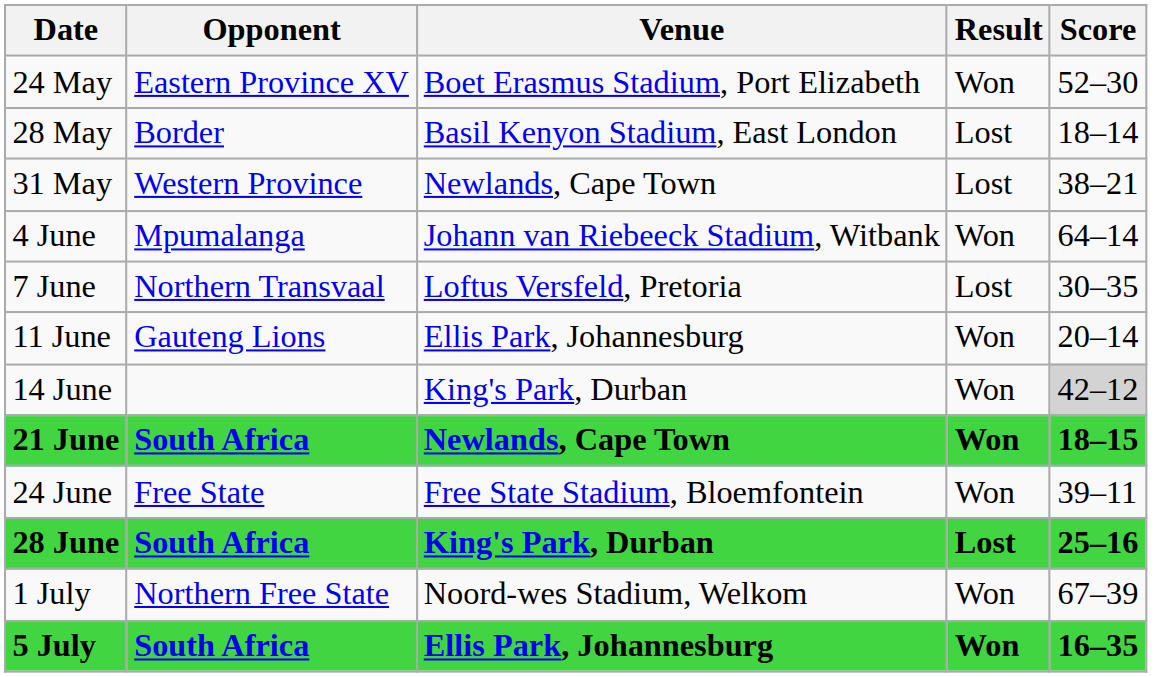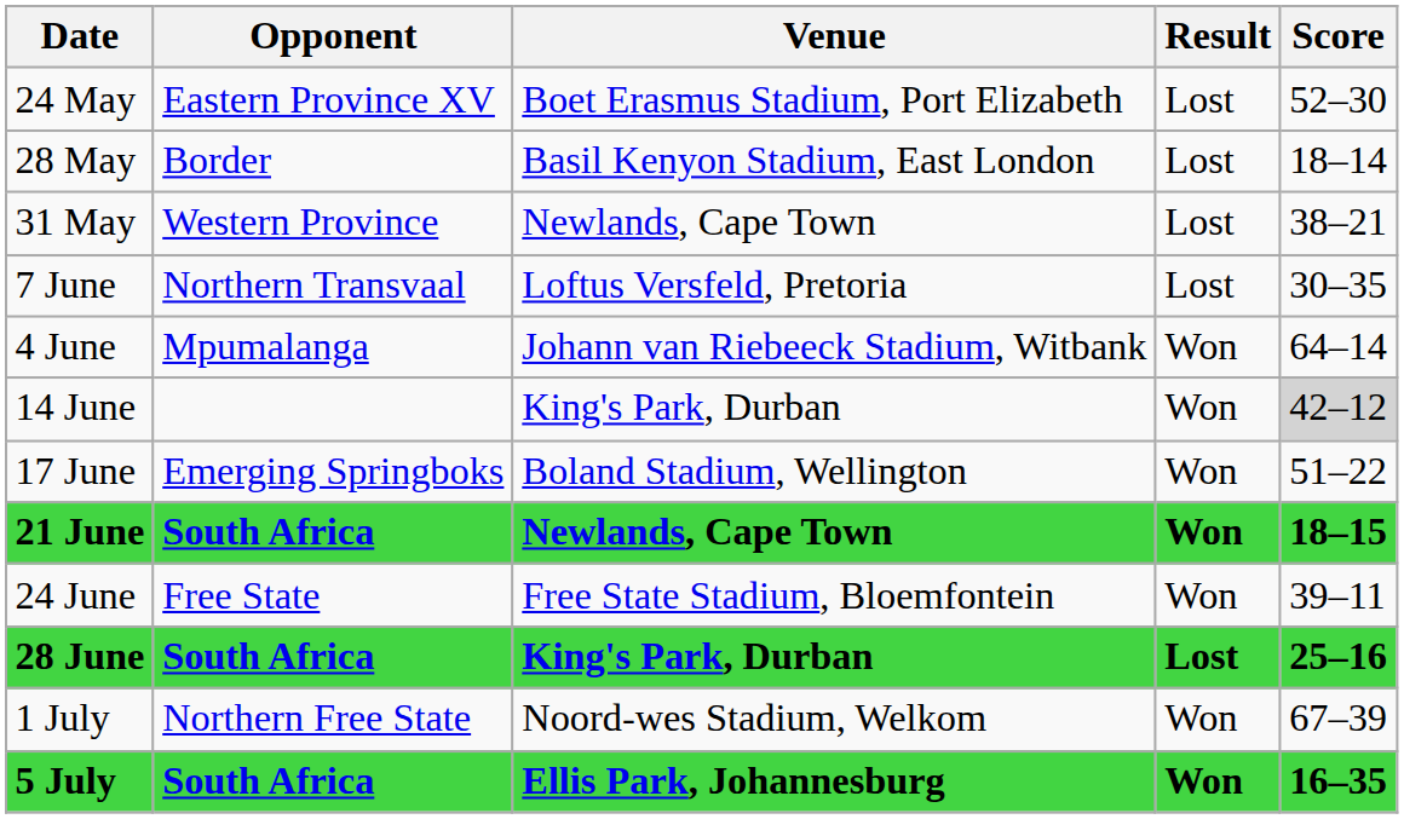24 May | Result: Won -> Lost
rows swapped: 4 June <-> 7 June
- row: 11 June | Gauteng Lions | Ellis Park, Johannesburg | Won | 20–14
+ row: 17 June | Emerging Springboks | Boland Stadium, Wellington | Won | 51–22
